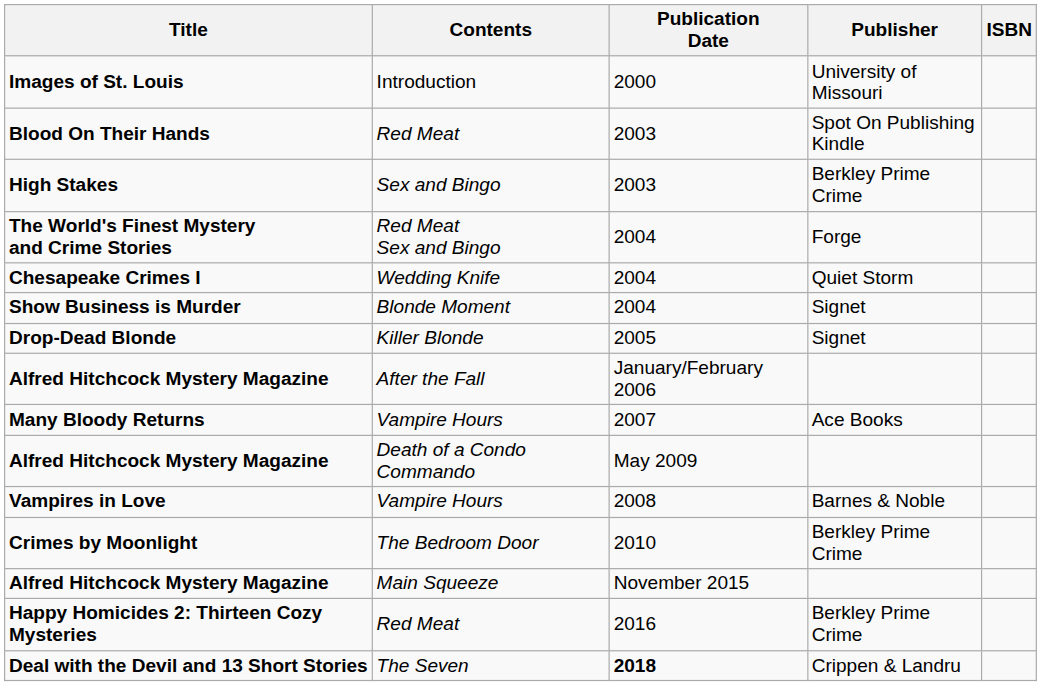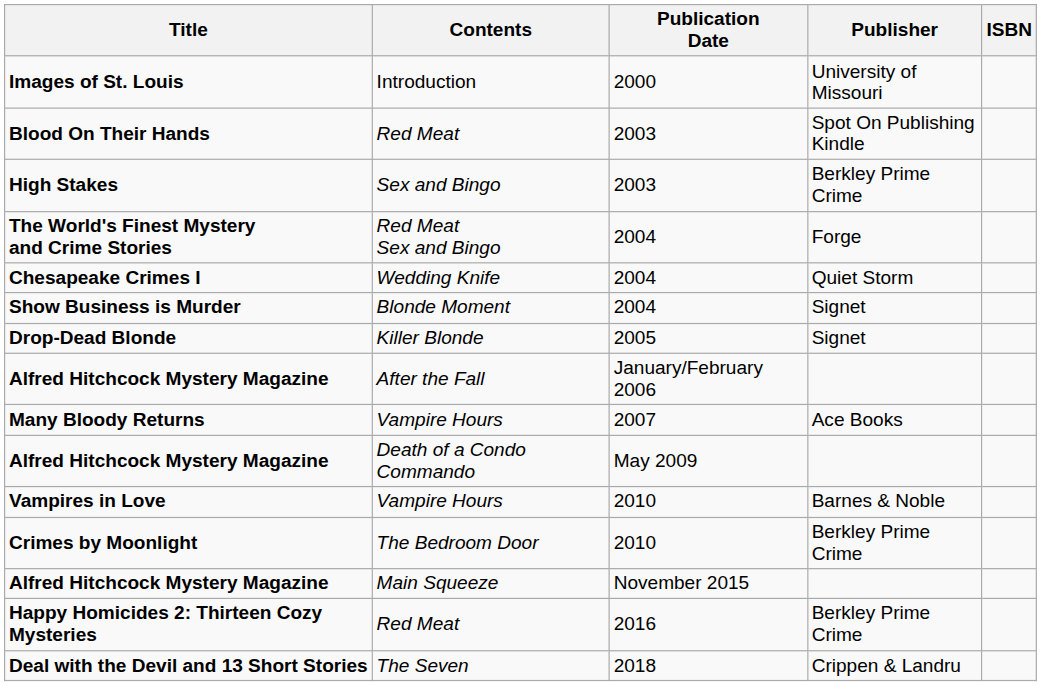Vampires in Love | Publication Date: 2008 -> 2010
Deal with the Devil and 13 Short Stories | Publication Date: bold -> normal
